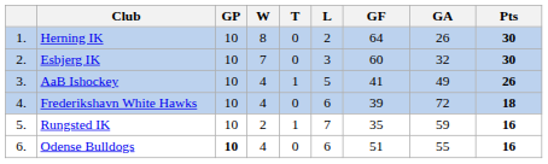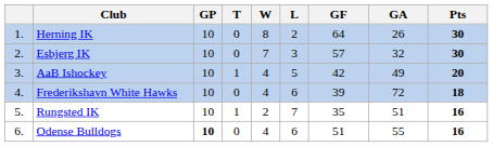columns swapped: W <-> T
Esbjerg IK | GF: 60 -> 57
AaB Ishockey | GF: 41 -> 42
AaB Ishockey | Pts: 26 -> 20
Rungsted IK | GA: 59 -> 51
